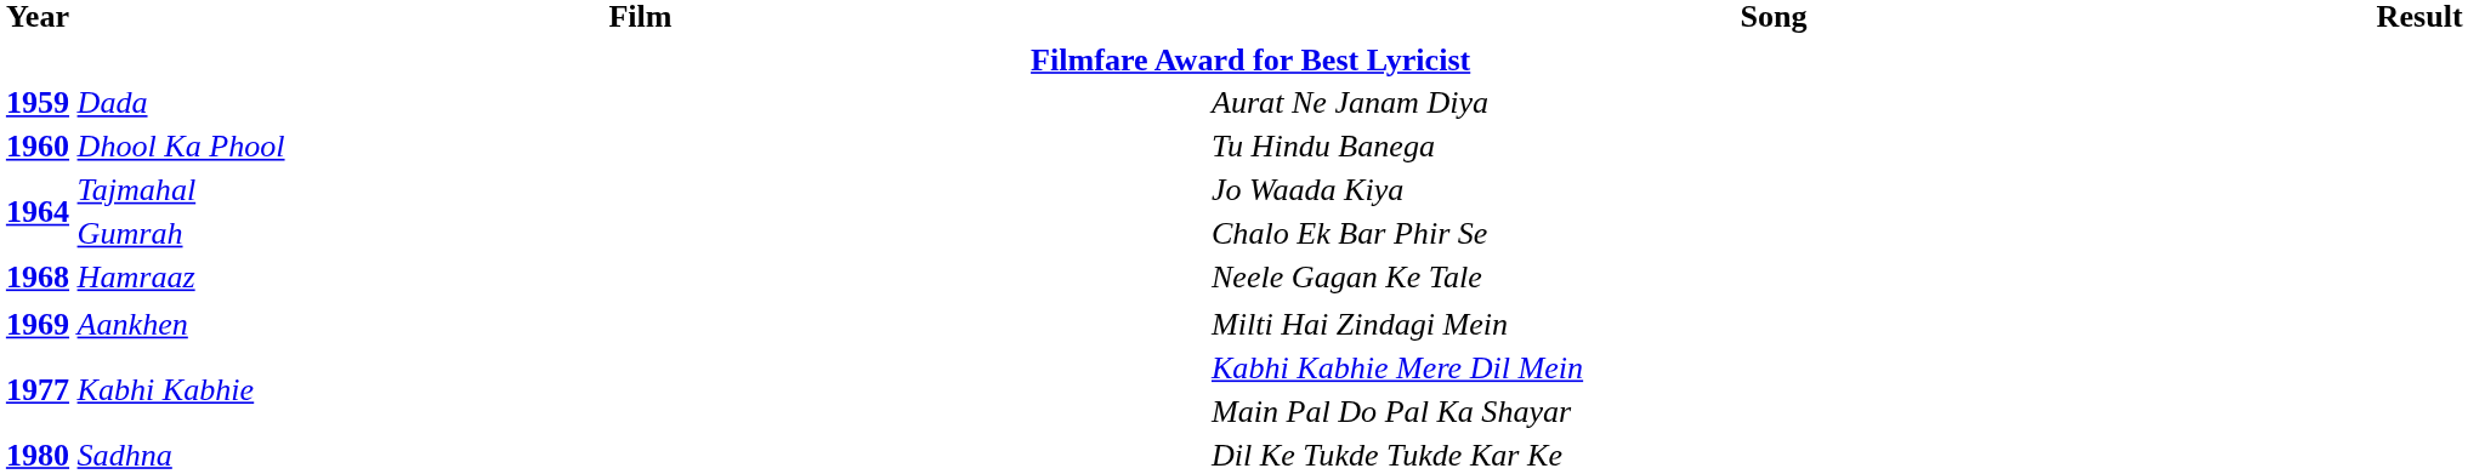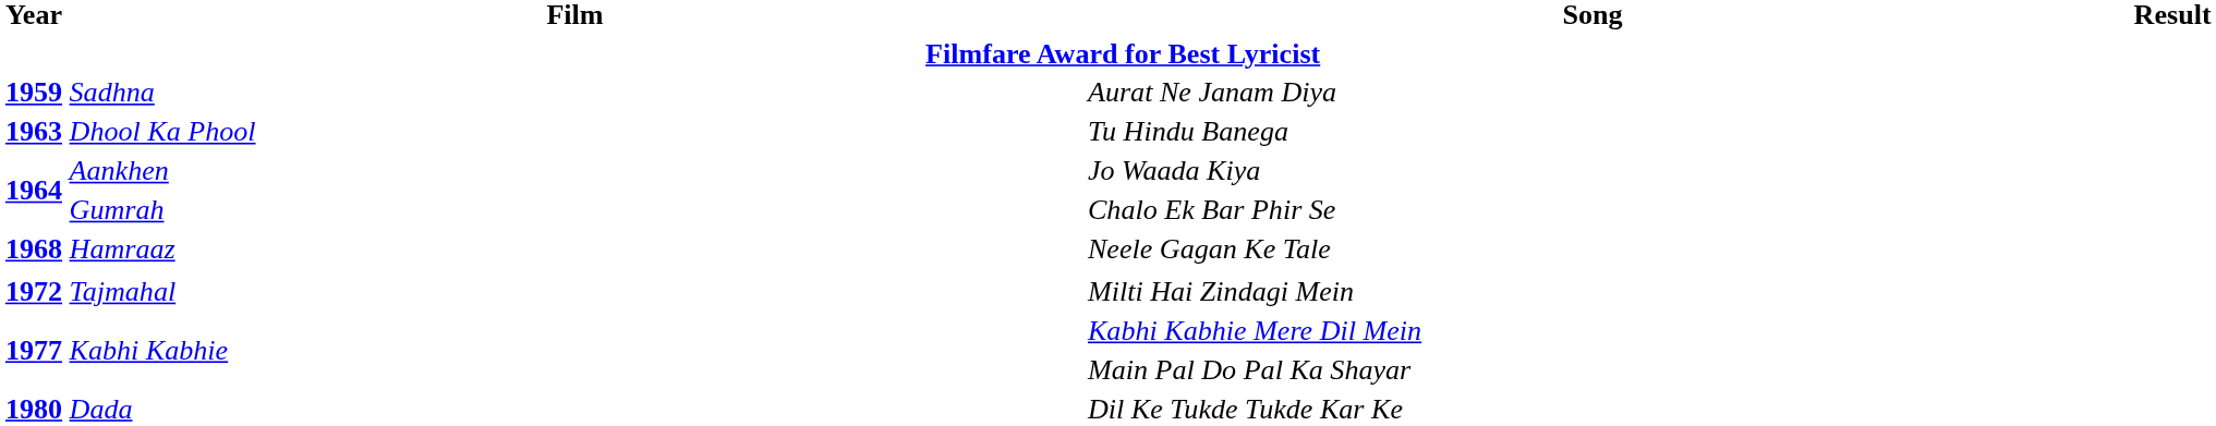Aurat Ne Janam Diya | Film: Dada -> Sadhna
Tu Hindu Banega | Year: 1960 -> 1963
Jo Waada Kiya | Film: Tajmahal -> Aankhen
Milti Hai Zindagi Mein | Year: 1969 -> 1972
Milti Hai Zindagi Mein | Film: Aankhen -> Tajmahal
Dil Ke Tukde Tukde Kar Ke | Film: Sadhna -> Dada
